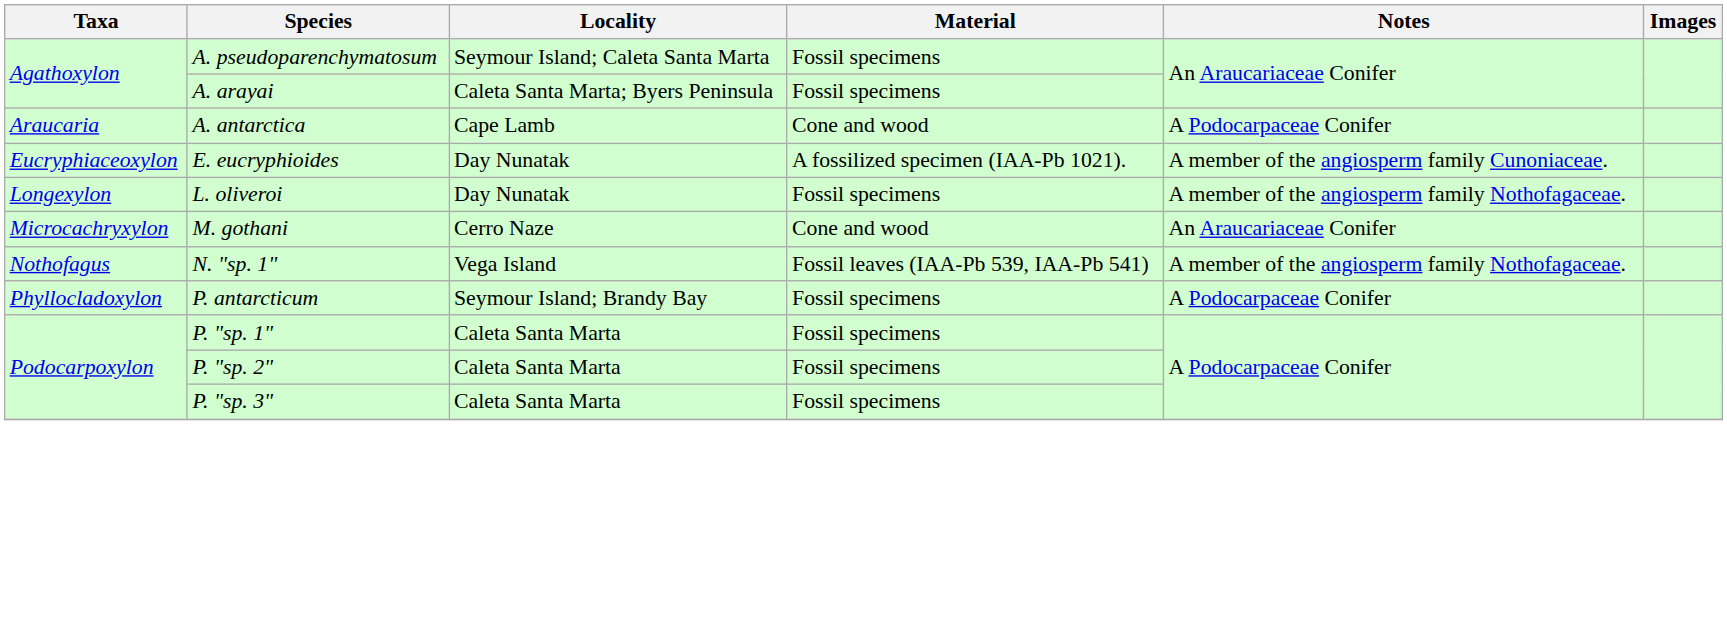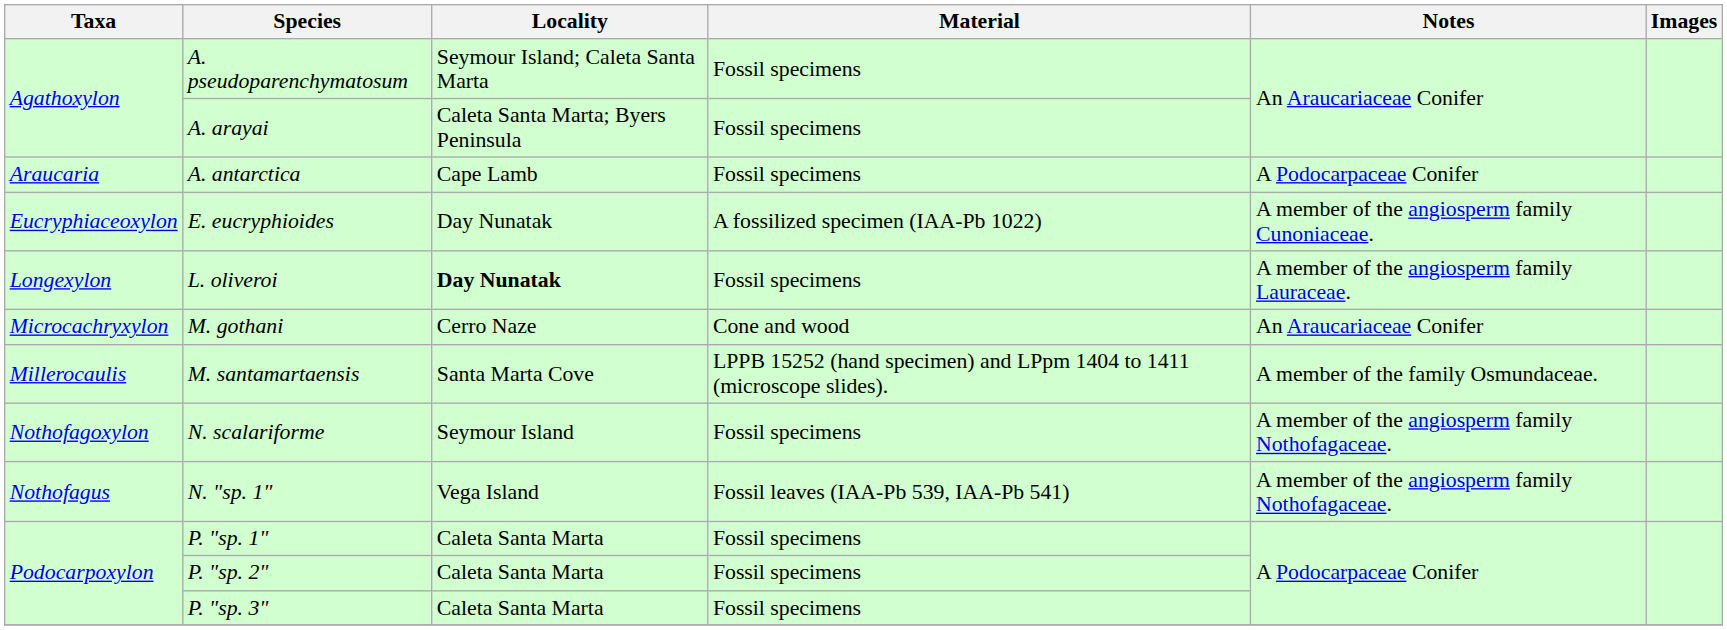A. antarctica | Material: Cone and wood -> Fossil specimens
E. eucryphioides | Material: A fossilized specimen (IAA-Pb 1021). -> A fossilized specimen (IAA-Pb 1022)
L. oliveroi | Locality: normal -> bold
L. oliveroi | Notes: A member of the angiosperm family Nothofagaceae. -> A member of the angiosperm family Lauraceae.
+ row: Millerocaulis | M. santamartaensis | Santa Marta Cove | LPPB 15252 (hand specimen) and LPpm 1404 to 1411 (microscope slides). | A member of the family Osmundaceae.
+ row: Nothofagoxylon | N. scalariforme | Seymour Island | Fossil specimens | A member of the angiosperm family Nothofagaceae.
- row: Phyllocladoxylon | P. antarcticum | Seymour Island; Brandy Bay | Fossil specimens | A Podocarpaceae Conifer
